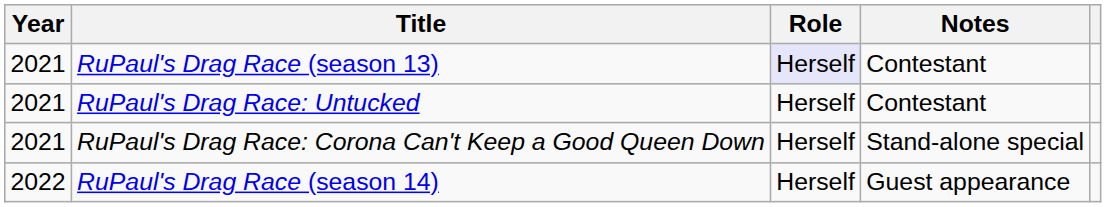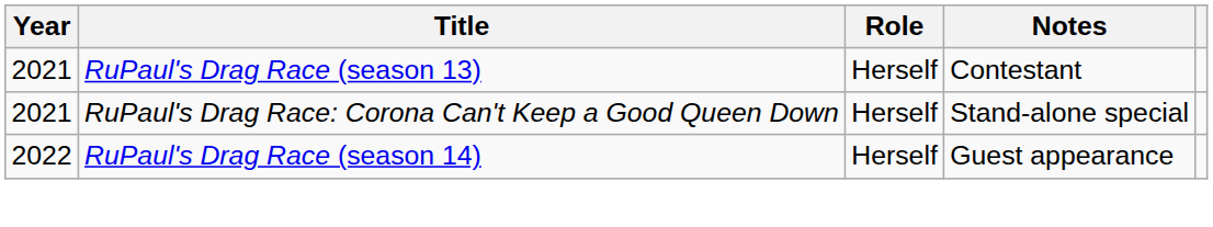RuPaul's Drag Race (season 13) | Role: lavender background -> no background
- row: 2021 | RuPaul's Drag Race: Untucked | Herself | Contestant
